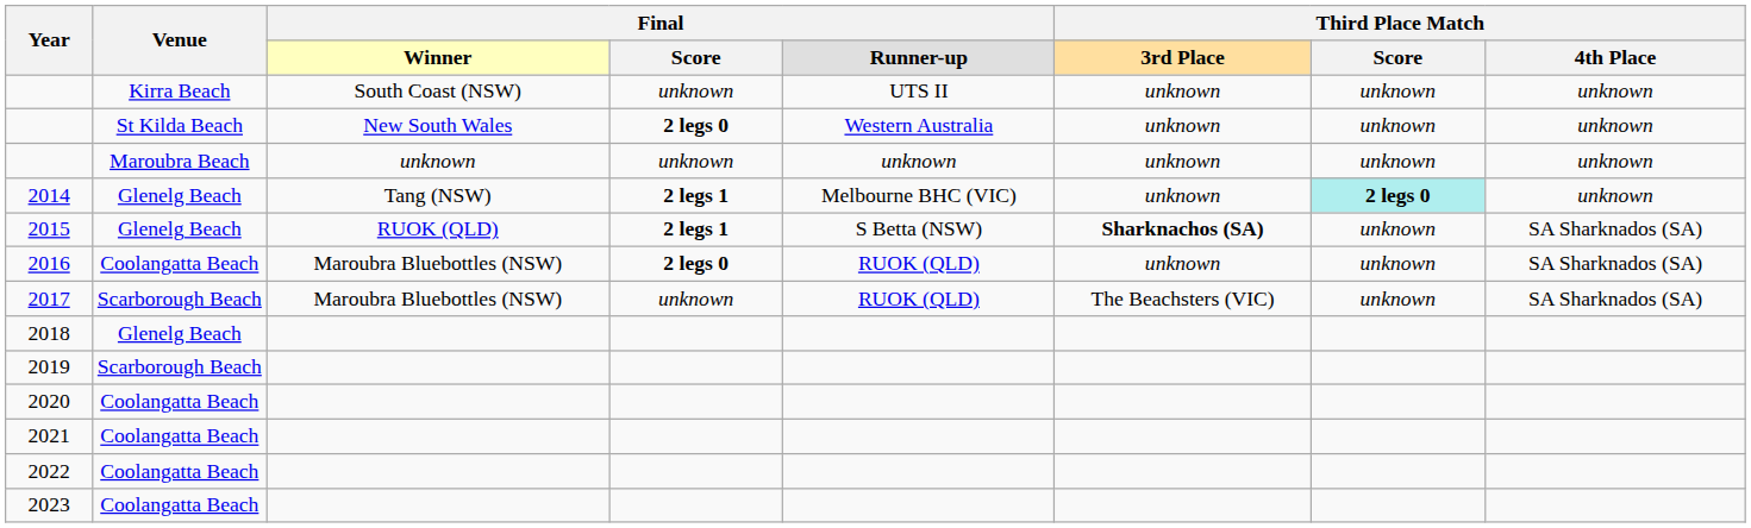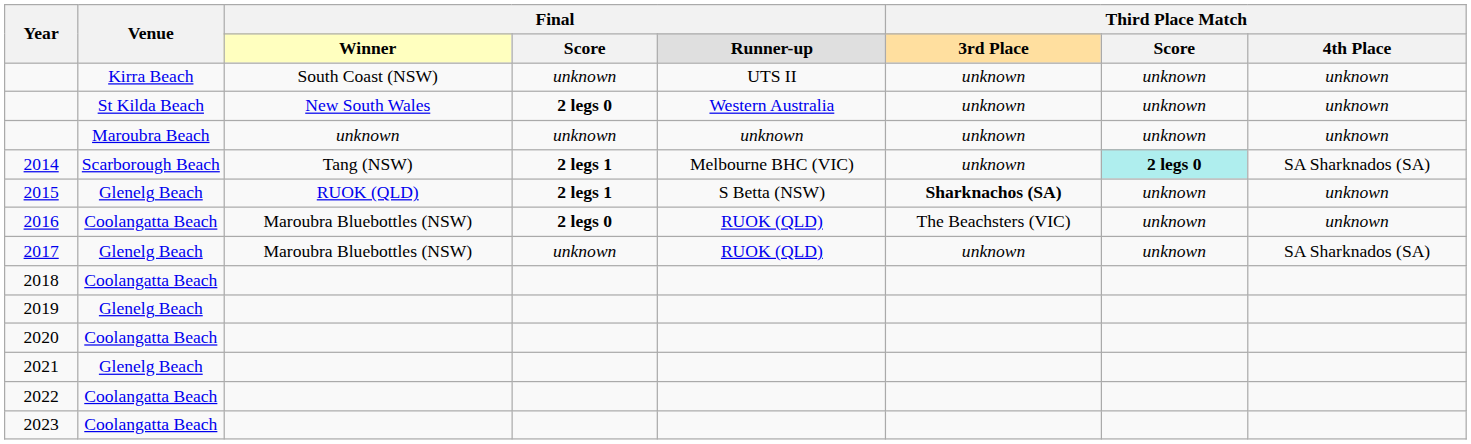2014 | Venue: Glenelg Beach -> Scarborough Beach
2014 | column 8: unknown -> SA Sharknados (SA)
2015 | column 8: SA Sharknados (SA) -> unknown
2016 | column 6: unknown -> The Beachsters (VIC)
2016 | column 8: SA Sharknados (SA) -> unknown
2017 | Venue: Scarborough Beach -> Glenelg Beach
2017 | column 6: The Beachsters (VIC) -> unknown
2018 | Venue: Glenelg Beach -> Coolangatta Beach
2019 | Venue: Scarborough Beach -> Glenelg Beach
2021 | Venue: Coolangatta Beach -> Glenelg Beach
